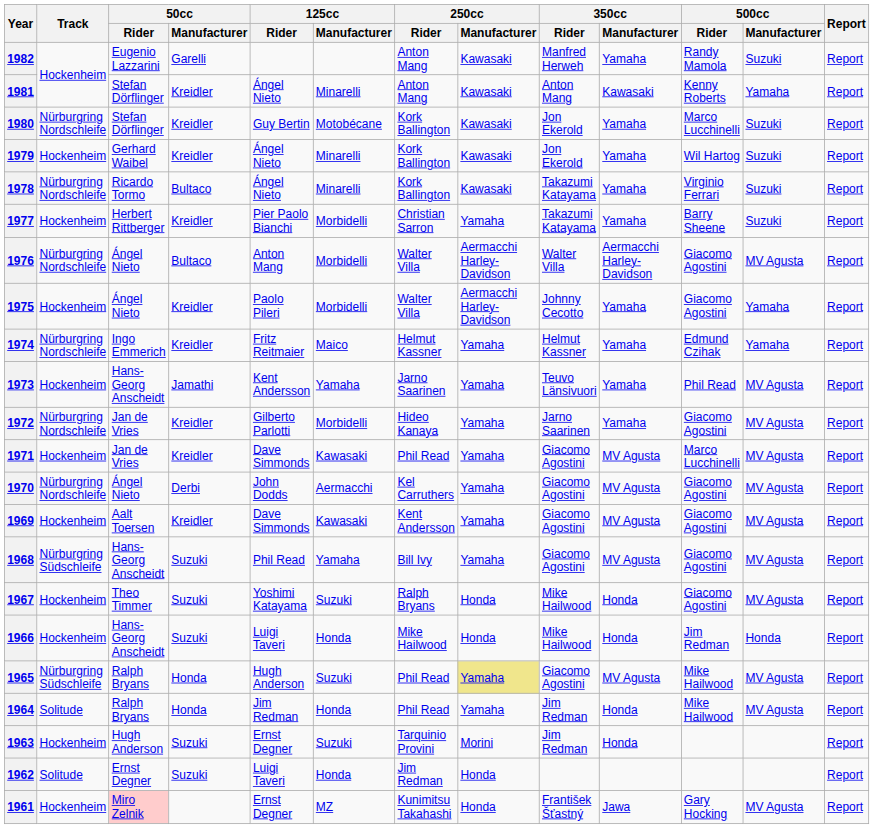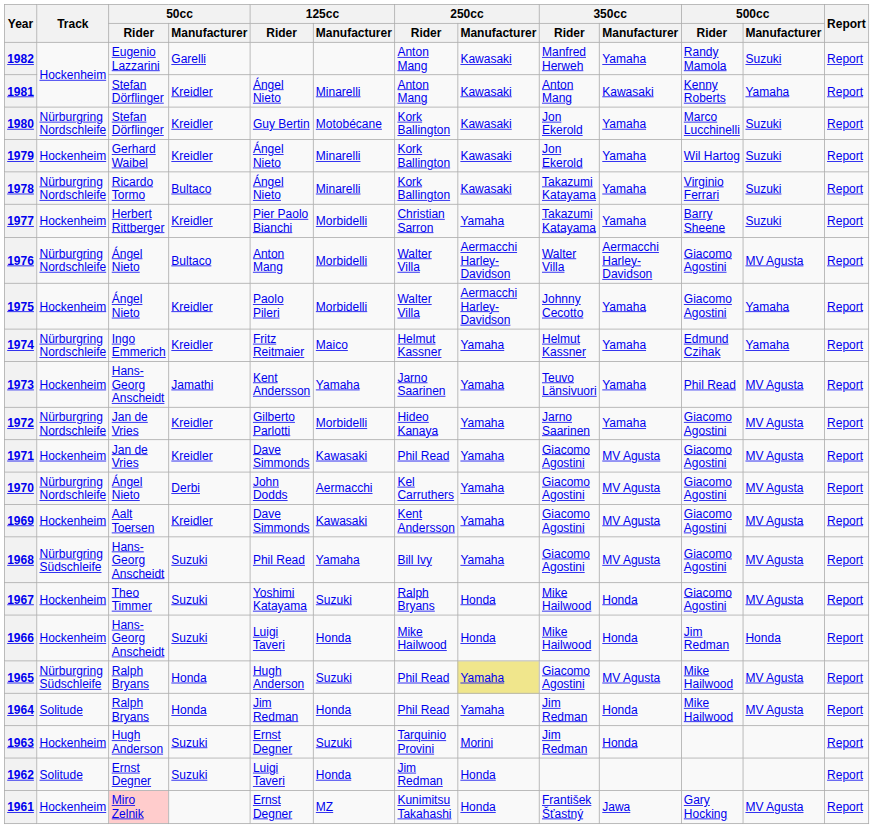1971 | 500cc / Rider: Marco Lucchinelli -> Giacomo Agostini
